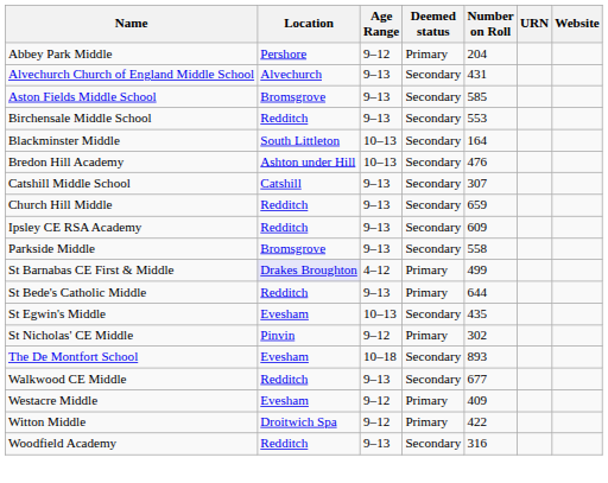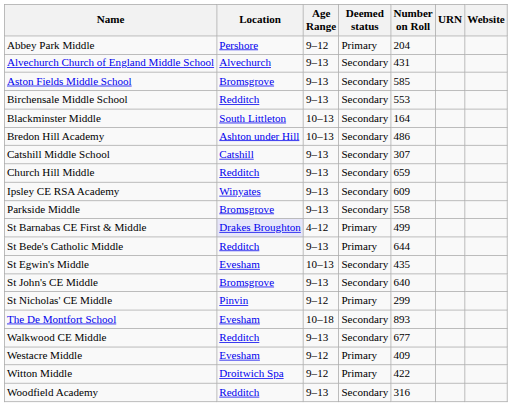Bredon Hill Academy | Number on Roll: 476 -> 486
Ipsley CE RSA Academy | Location: Redditch -> Winyates
+ row: St John's CE Middle | Bromsgrove | 9–13 | Secondary | 640
St Nicholas' CE Middle | Number on Roll: 302 -> 299
